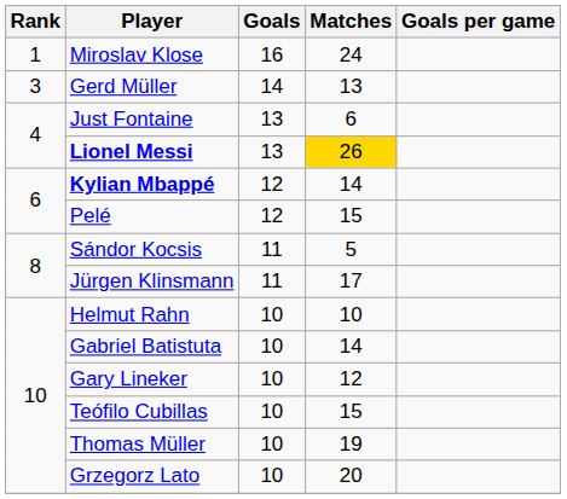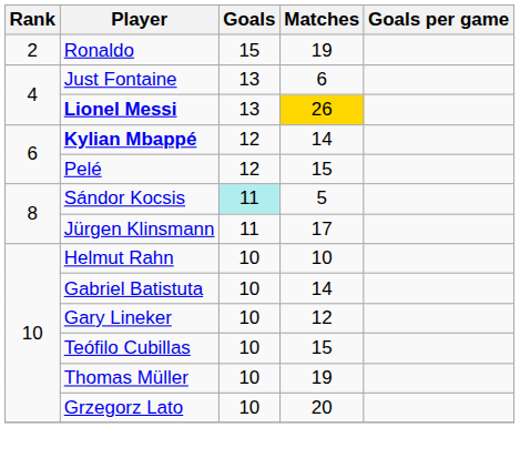- row: 1 | Miroslav Klose | 16 | 24
+ row: 2 | Ronaldo | 15 | 19
- row: 3 | Gerd Müller | 14 | 13
Sándor Kocsis | Goals: no background -> paleturquoise background
